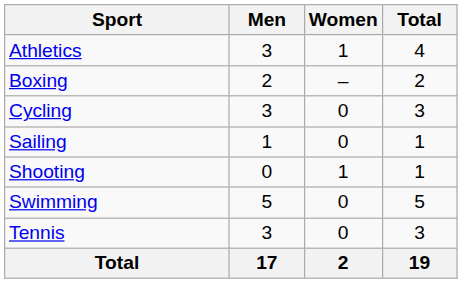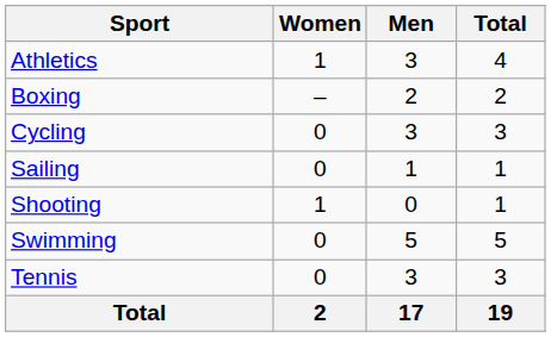columns swapped: Men <-> Women
